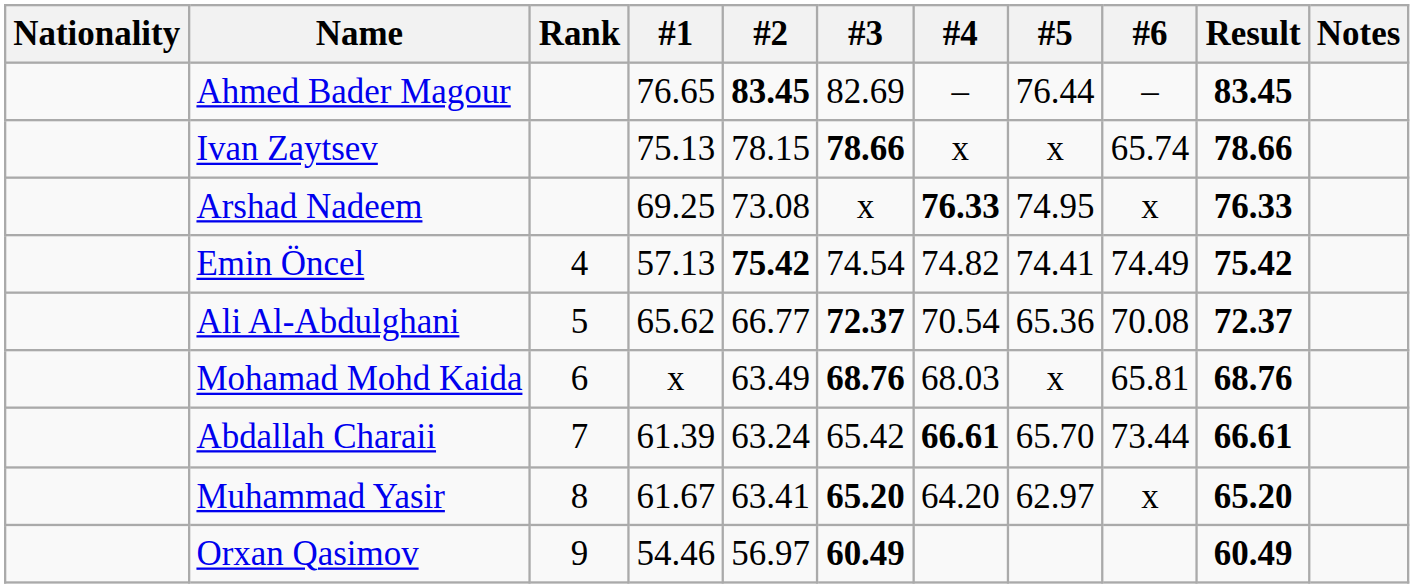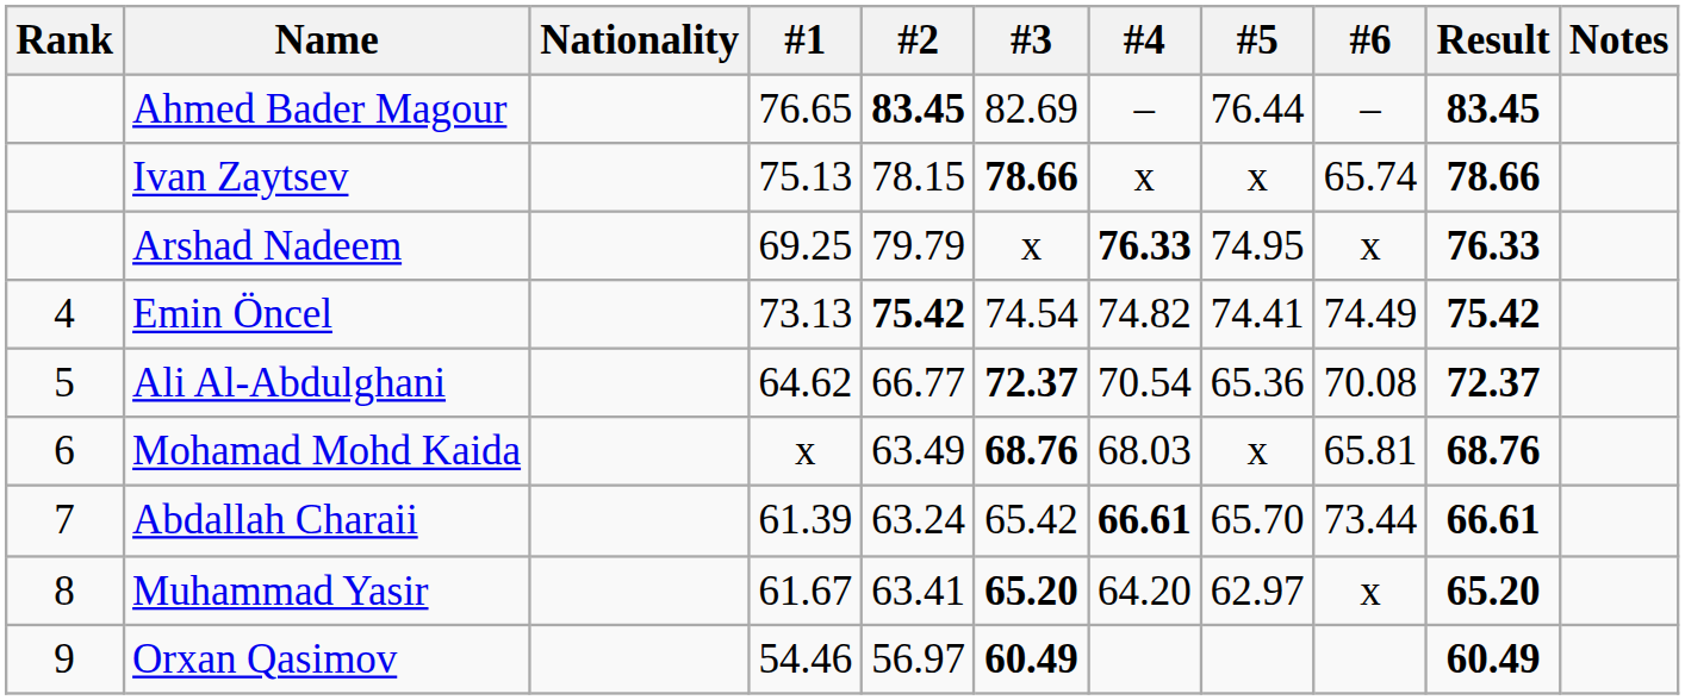columns swapped: Rank <-> Nationality
Arshad Nadeem | #2: 73.08 -> 79.79
Emin Öncel | #1: 57.13 -> 73.13
Ali Al-Abdulghani | #1: 65.62 -> 64.62
